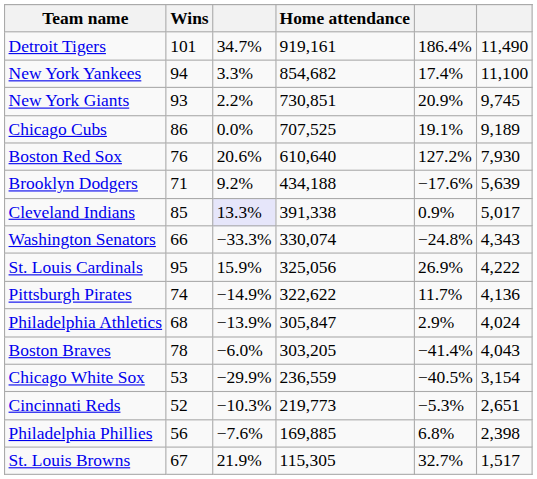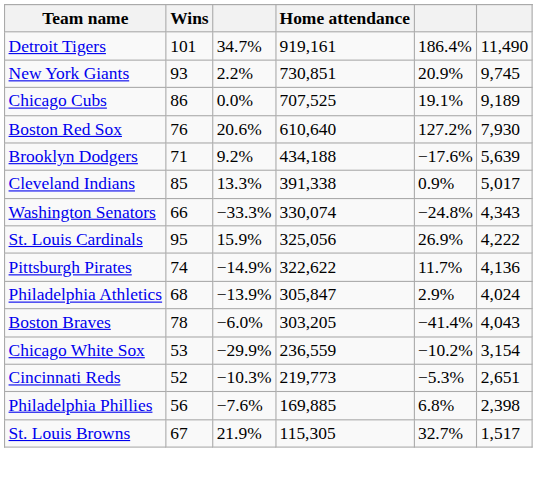- row: New York Yankees | 94 | 3.3% | 854,682 | 17.4% | 11,100
Cleveland Indians | column 3: lavender background -> no background
Chicago White Sox | column 5: −40.5% -> −10.2%
